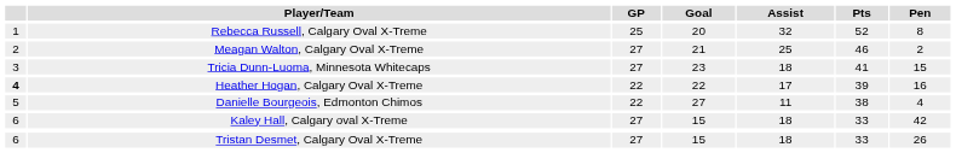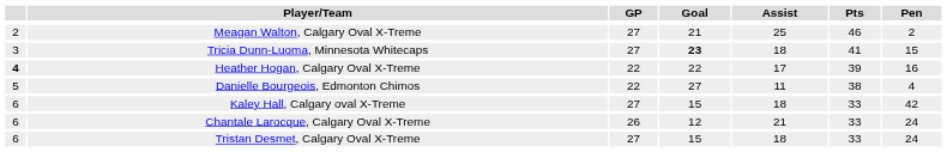- row: 1 | Rebecca Russell, Calgary Oval X-Treme | 25 | 20 | 32 | 52 | 8
Tricia Dunn-Luoma, Minnesota Whitecaps | Goal: normal -> bold
+ row: 6 | Chantale Larocque, Calgary Oval X-Treme | 26 | 12 | 21 | 33 | 24
Tristan Desmet, Calgary Oval X-Treme | Pen: 26 -> 24
